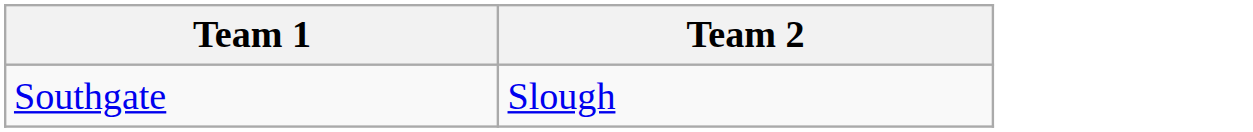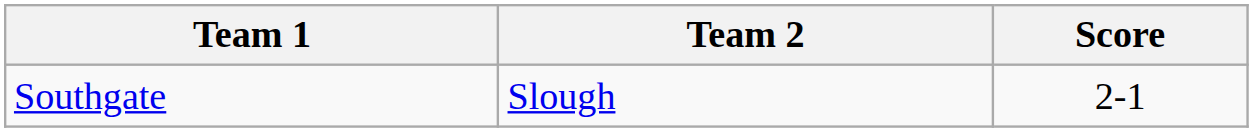+ column: Score | 2-1
